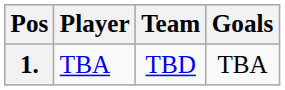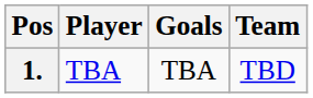columns swapped: Team <-> Goals
